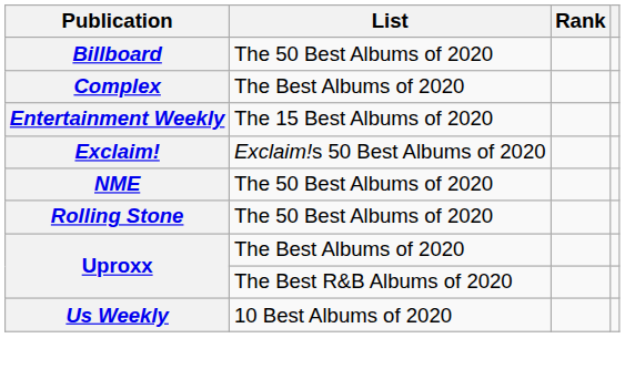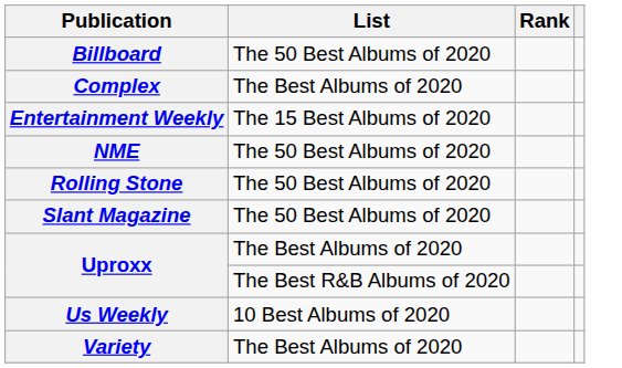- row: Exclaim! | Exclaim!s 50 Best Albums of 2020
+ row: Slant Magazine | The 50 Best Albums of 2020
+ row: Variety | The Best Albums of 2020
